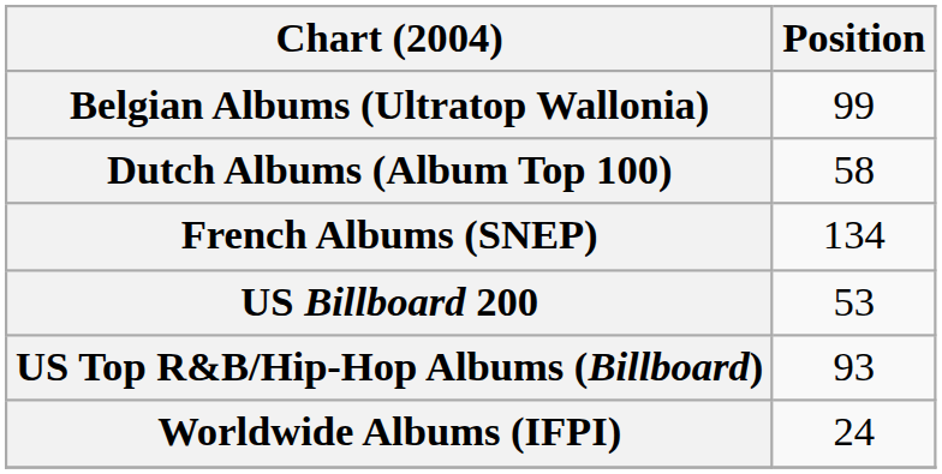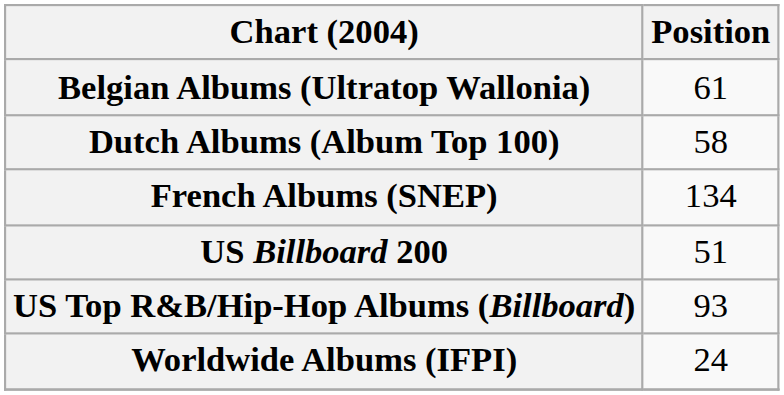Belgian Albums (Ultratop Wallonia) | Position: 99 -> 61
US Billboard 200 | Position: 53 -> 51
